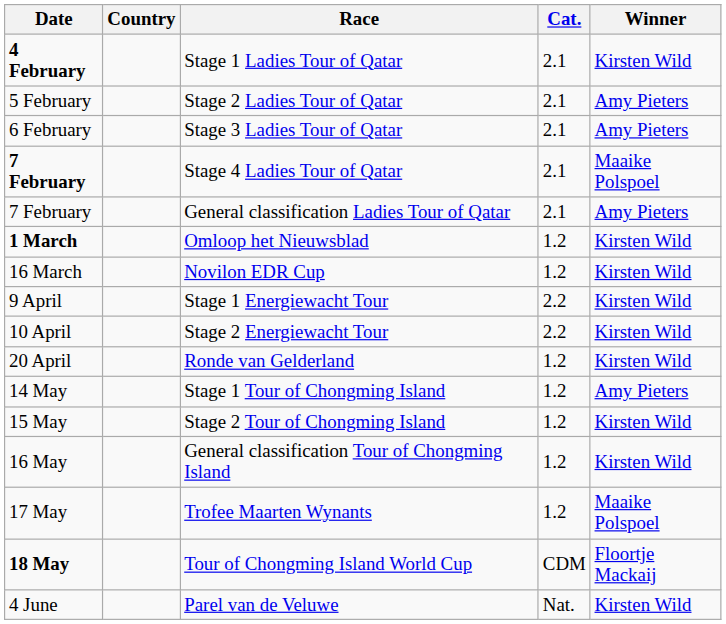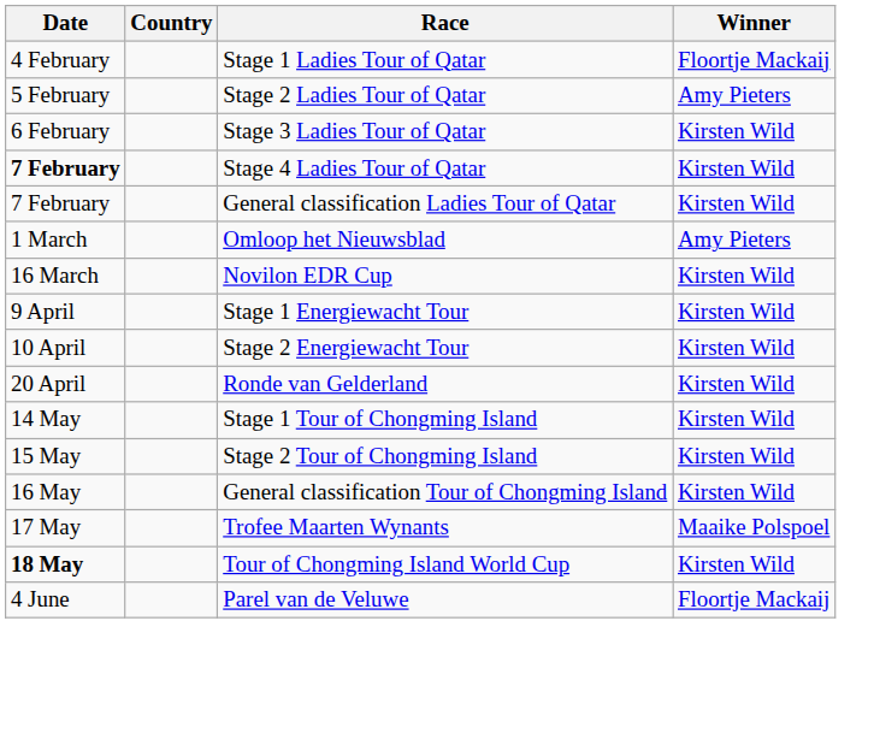- column: Cat. | 2.1 | 2.1 | 2.1 | 2.1 | 2.1 | 1.2 | 1.2 | 2.2 | 2.2 | 1.2 | 1.2 | 1.2 | 1.2 | 1.2 | CDM | Nat.
Stage 1 Ladies Tour of Qatar | Date: bold -> normal
Stage 1 Ladies Tour of Qatar | Winner: Kirsten Wild -> Floortje Mackaij
Stage 3 Ladies Tour of Qatar | Winner: Amy Pieters -> Kirsten Wild
Stage 4 Ladies Tour of Qatar | Winner: Maaike Polspoel -> Kirsten Wild
General classification Ladies Tour of Qatar | Winner: Amy Pieters -> Kirsten Wild
Omloop het Nieuwsblad | Date: bold -> normal
Omloop het Nieuwsblad | Winner: Kirsten Wild -> Amy Pieters
Stage 1 Tour of Chongming Island | Winner: Amy Pieters -> Kirsten Wild
Tour of Chongming Island World Cup | Winner: Floortje Mackaij -> Kirsten Wild
Parel van de Veluwe | Winner: Kirsten Wild -> Floortje Mackaij
